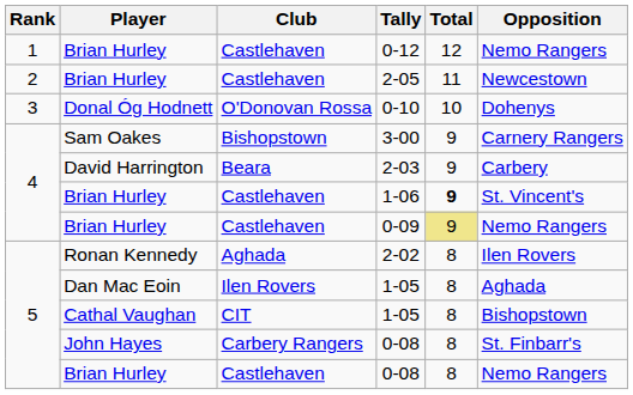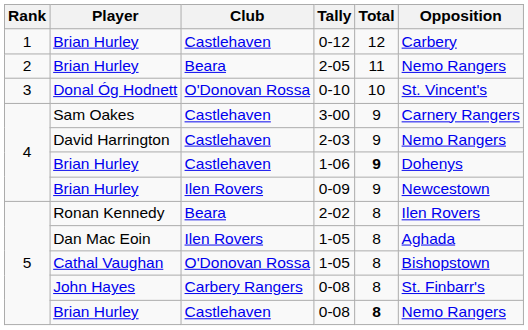0-12 | Opposition: Nemo Rangers -> Carbery
2-05 | Club: Castlehaven -> Beara
2-05 | Opposition: Newcestown -> Nemo Rangers
0-10 | Opposition: Dohenys -> St. Vincent's
3-00 | Club: Bishopstown -> Castlehaven
2-03 | Club: Beara -> Castlehaven
2-03 | Opposition: Carbery -> Nemo Rangers
1-06 | Opposition: St. Vincent's -> Dohenys
0-09 | Club: Castlehaven -> Ilen Rovers
0-09 | Total: khaki background -> no background
0-09 | Opposition: Nemo Rangers -> Newcestown
2-02 | Club: Aghada -> Beara
Cathal Vaughan / 1-05 | Club: CIT -> O'Donovan Rossa
Brian Hurley / 0-08 | Total: normal -> bold
